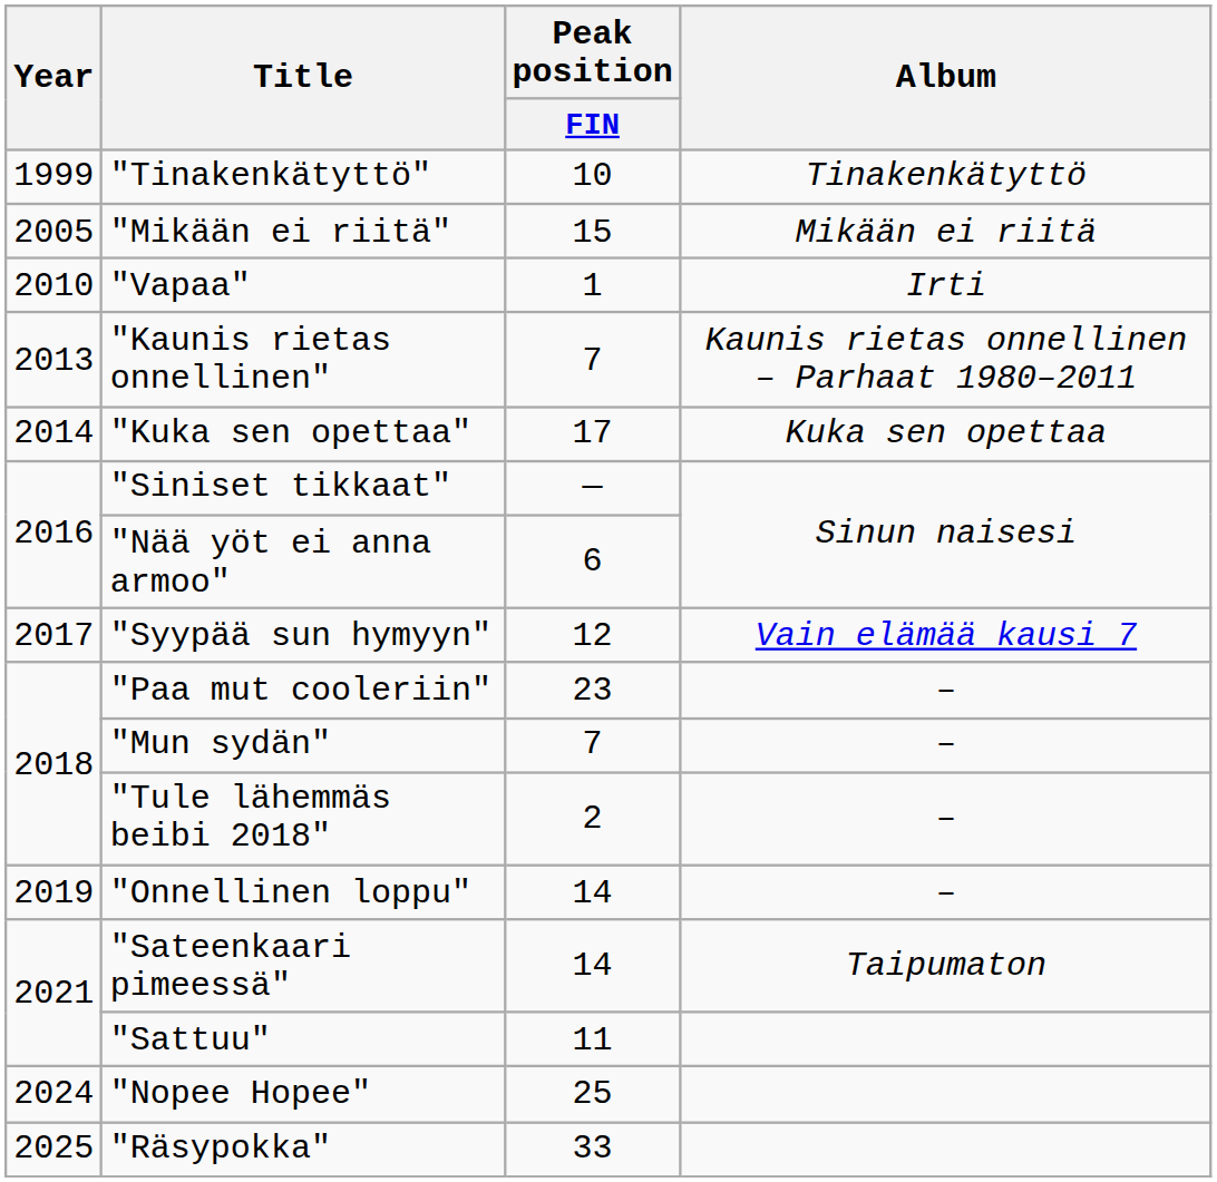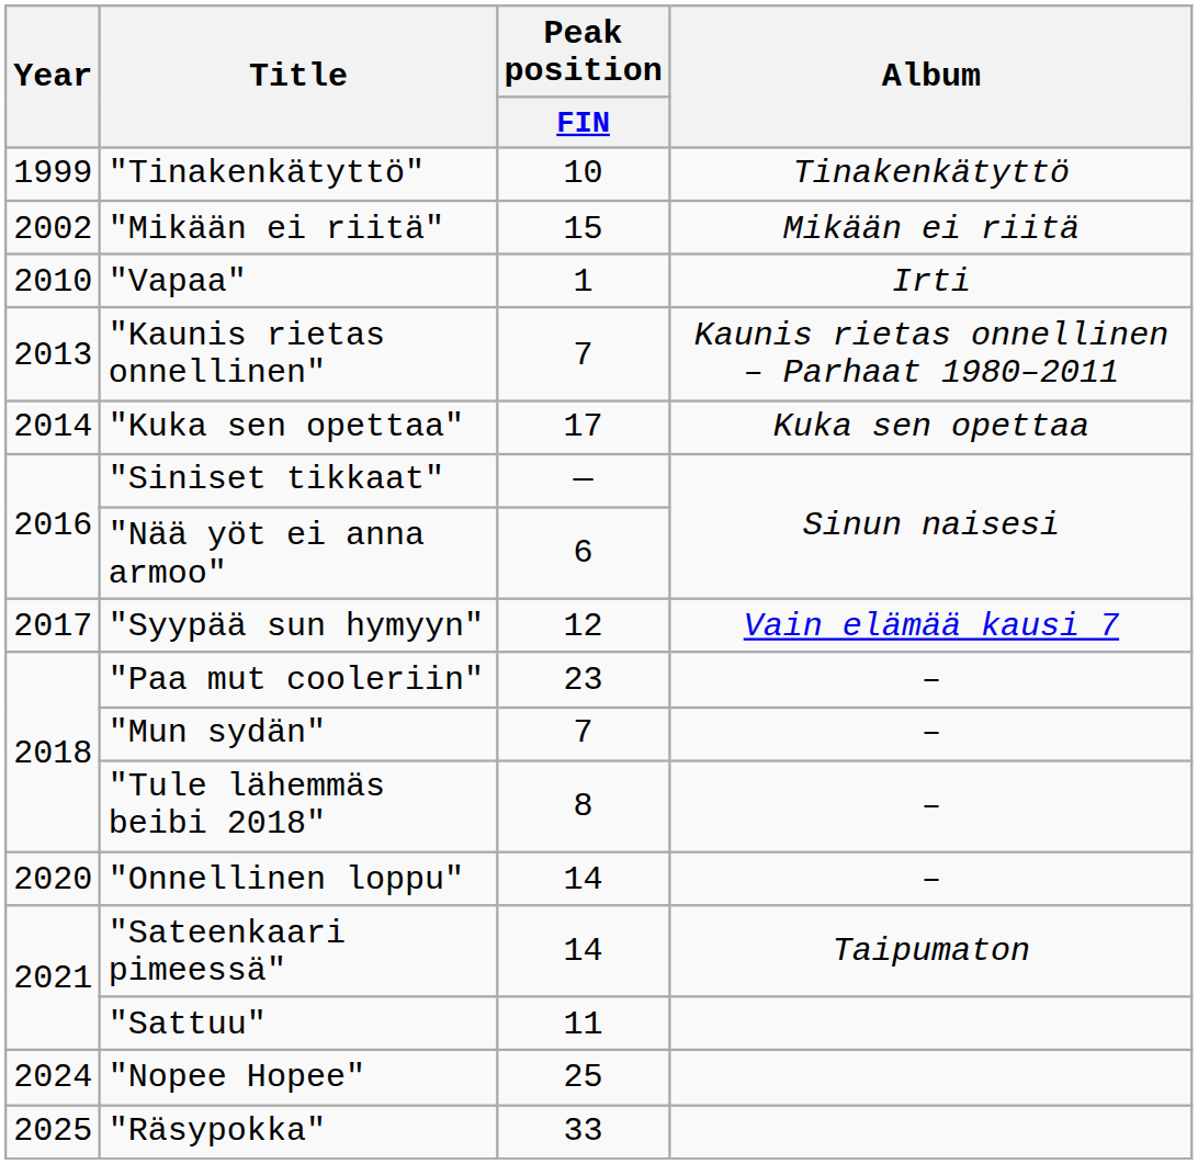"Mikään ei riitä" | Year: 2005 -> 2002
"Tule lähemmäs beibi 2018" | Peak position / FIN: 2 -> 8
"Onnellinen loppu" | Year: 2019 -> 2020
